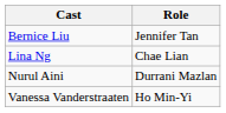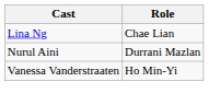- row: Bernice Liu | Jennifer Tan
